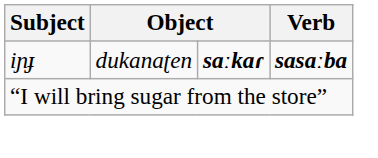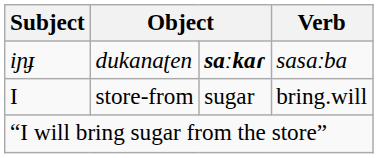iɲɟ | Verb: bold -> normal
+ row: I | store-from | sugar | bring.will
